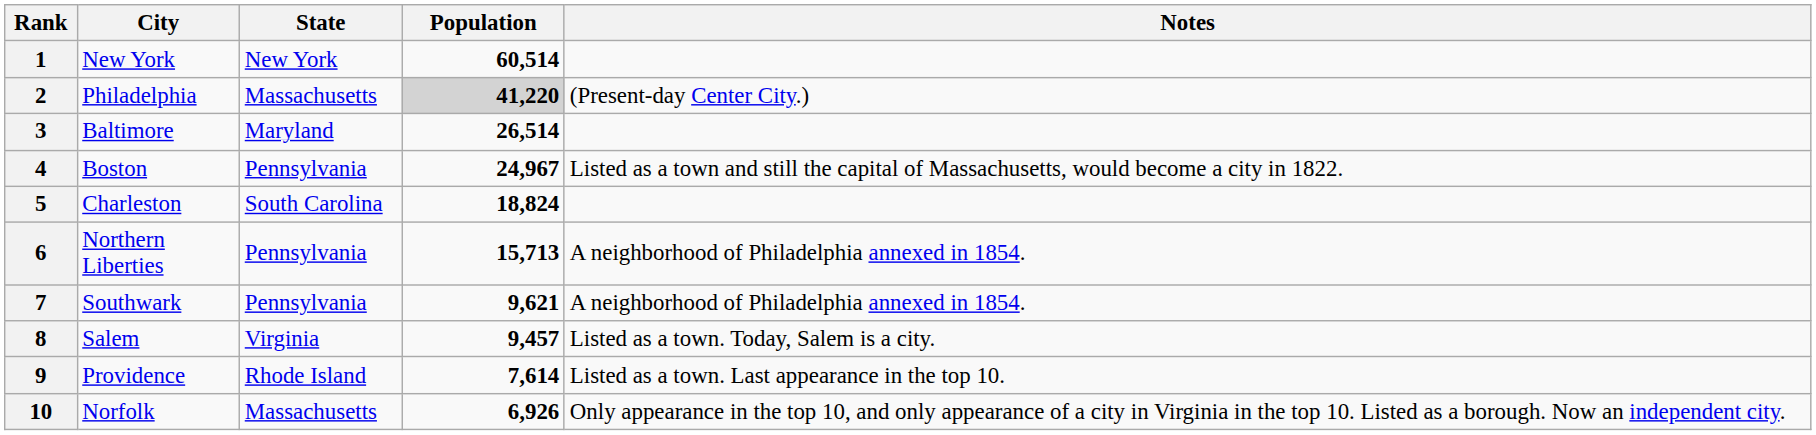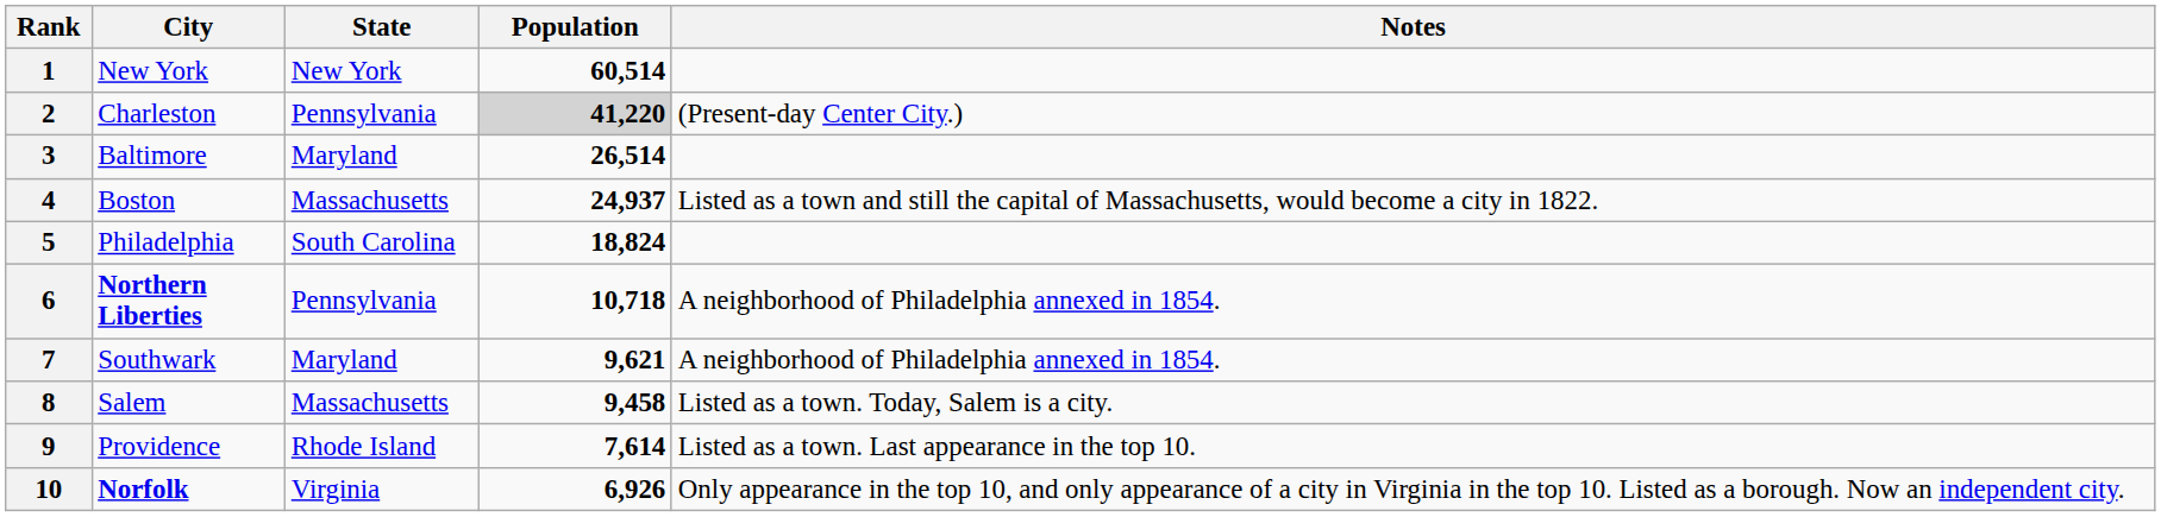2 | City: Philadelphia -> Charleston
2 | State: Massachusetts -> Pennsylvania
4 | State: Pennsylvania -> Massachusetts
4 | Population: 24,967 -> 24,937
5 | City: Charleston -> Philadelphia
6 | City: normal -> bold
6 | Population: 15,713 -> 10,718
7 | State: Pennsylvania -> Maryland
8 | State: Virginia -> Massachusetts
8 | Population: 9,457 -> 9,458
10 | City: normal -> bold
10 | State: Massachusetts -> Virginia
